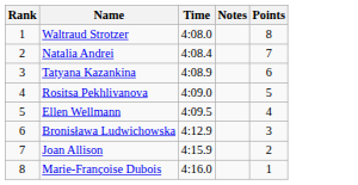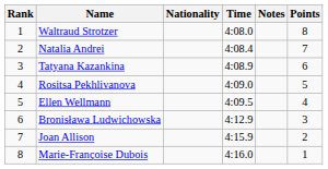+ column: Nationality
